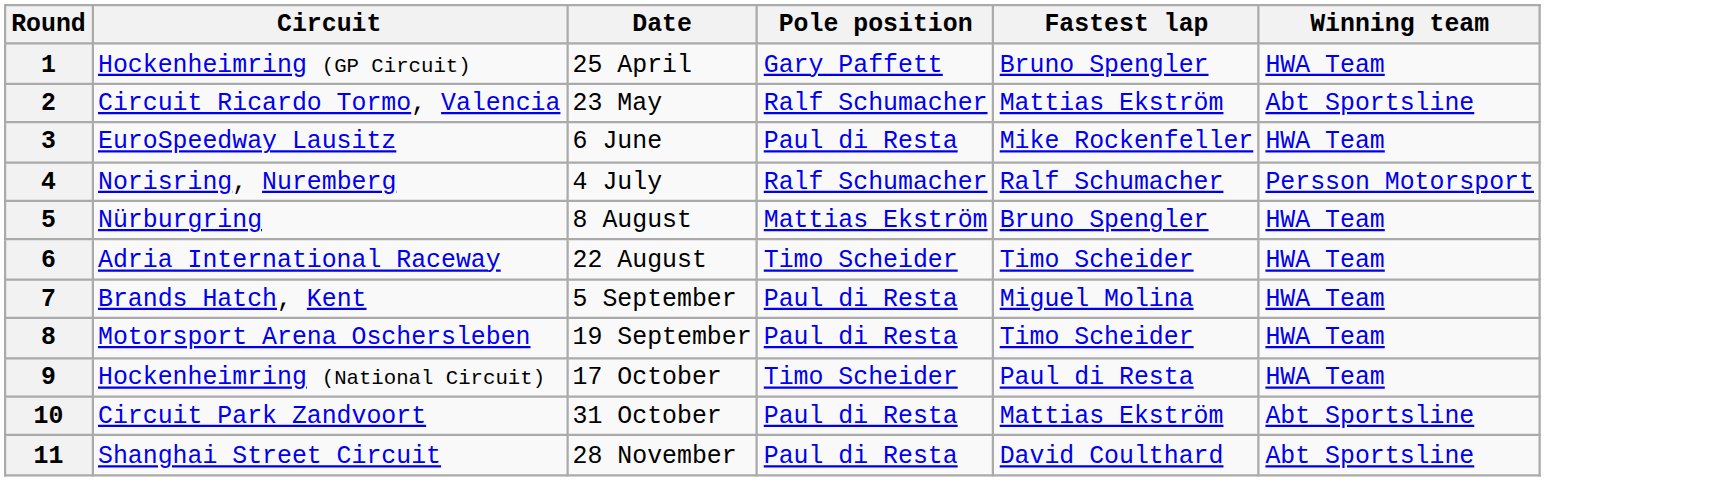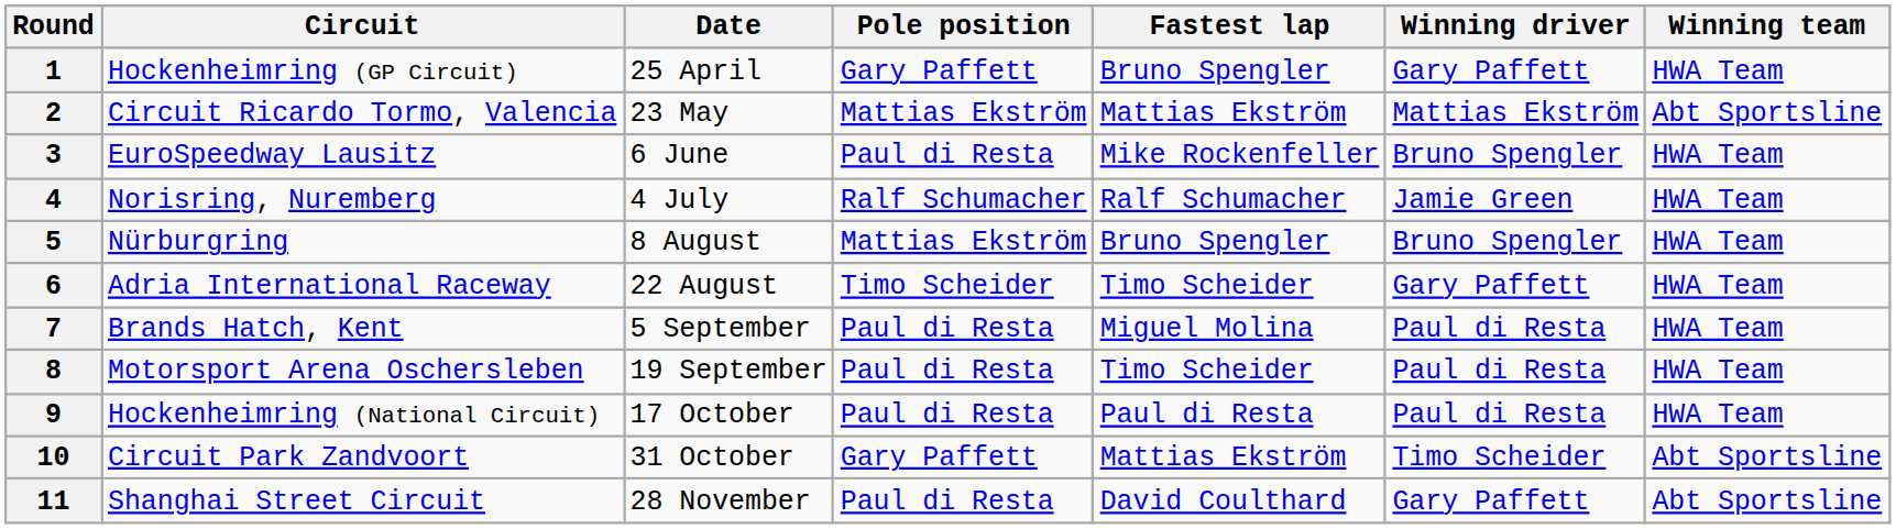+ column: Winning driver | Gary Paffett | Mattias Ekström | Bruno Spengler | Jamie Green | Bruno Spengler | Gary Paffett | Paul di Resta | Paul di Resta | Paul di Resta | Timo Scheider | Gary Paffett
2 | Pole position: Ralf Schumacher -> Mattias Ekström
4 | Winning team: Persson Motorsport -> HWA Team
9 | Pole position: Timo Scheider -> Paul di Resta
10 | Pole position: Paul di Resta -> Gary Paffett
